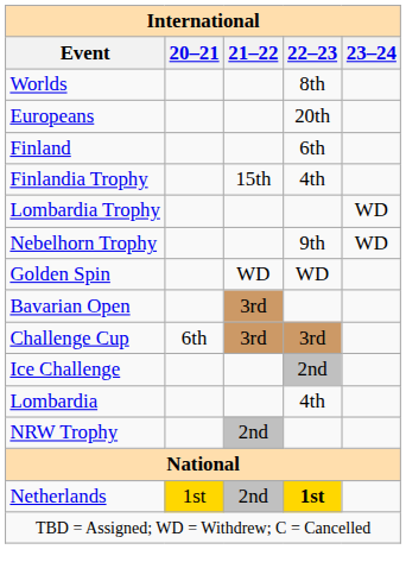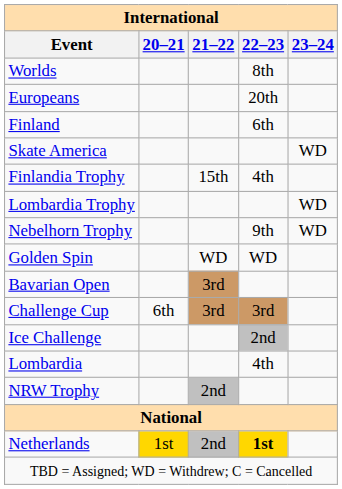+ row: Skate America | WD
